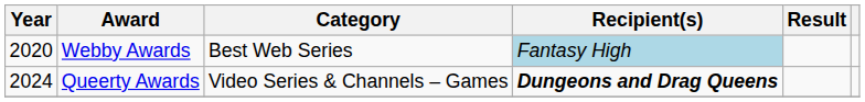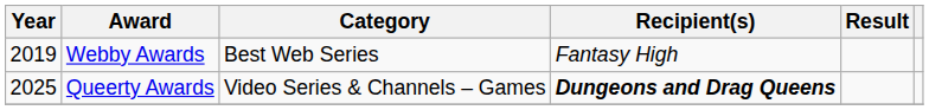Webby Awards | Year: 2020 -> 2019
Webby Awards | Recipient(s): lightblue background -> no background
Queerty Awards | Year: 2024 -> 2025
